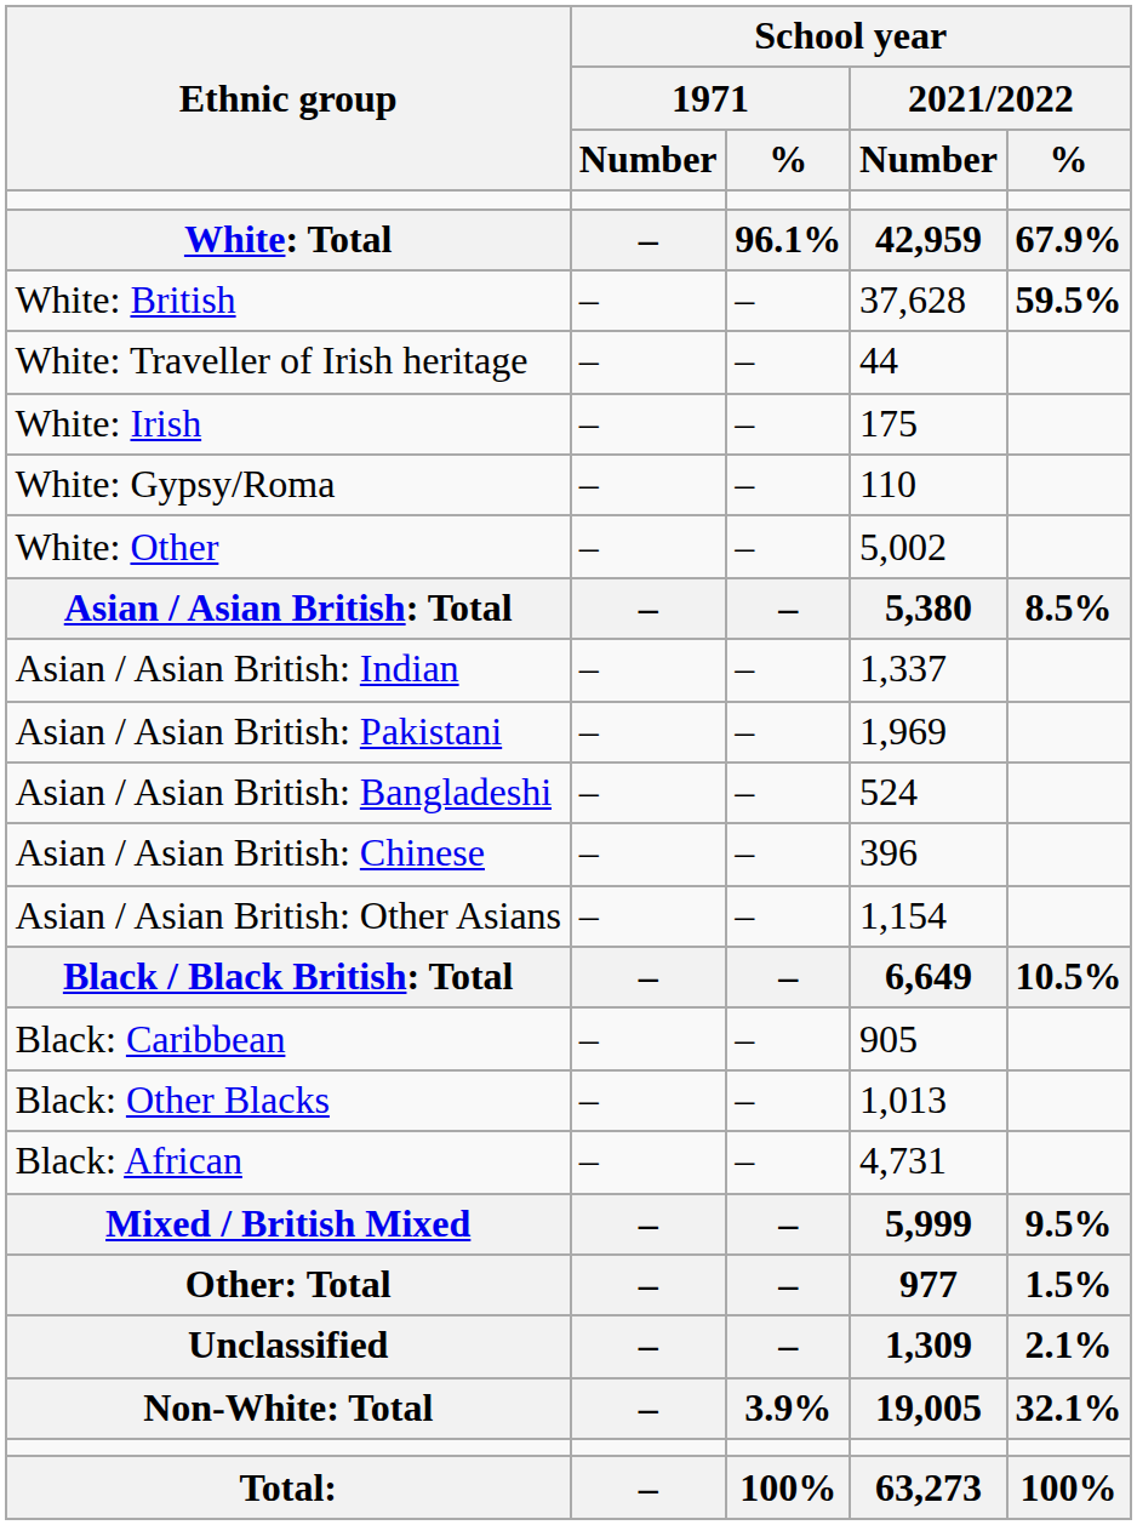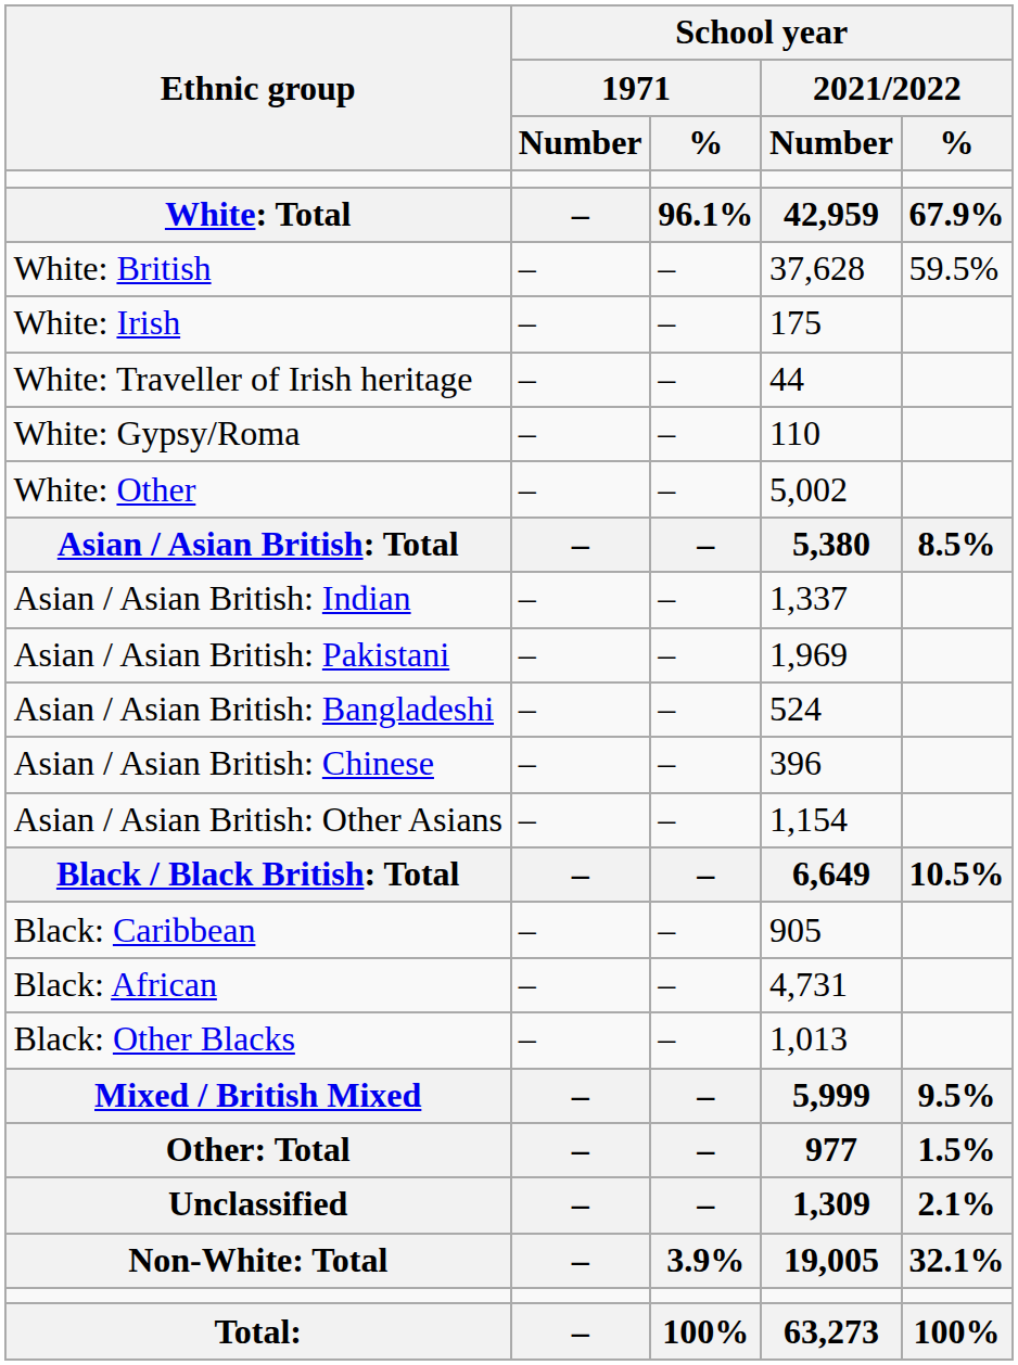White: British | School year / 2021/2022 / %: bold -> normal
rows swapped: White: Irish <-> White: Traveller of Irish heritage
rows swapped: Black: African <-> Black: Other Blacks
